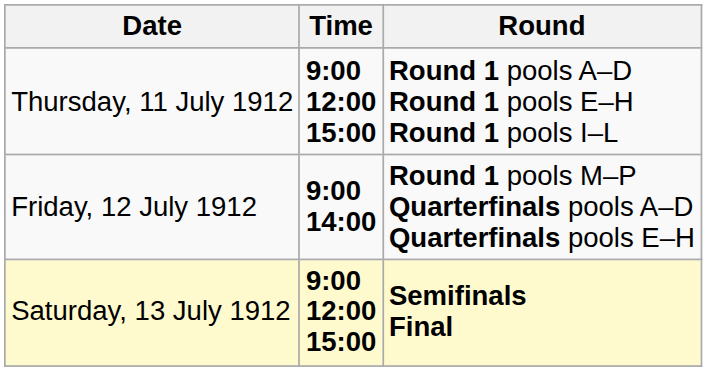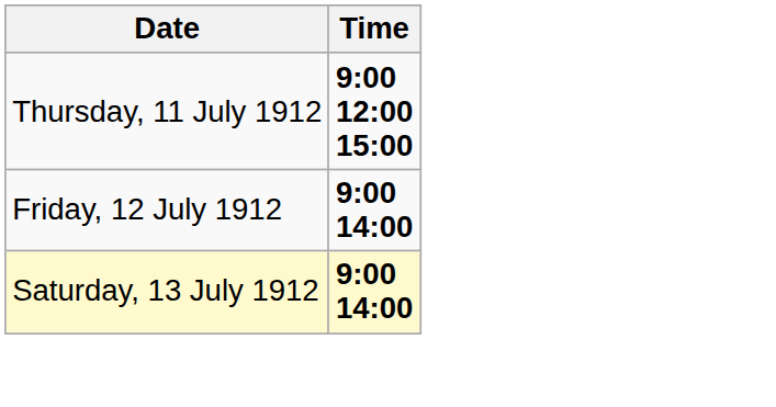- column: Round | Round 1 pools A–D Round 1 pools E–H Round 1 pools I–L | Round 1 pools M–P Quarterfinals pools A–D Quarterfinals pools E–H | Semifinals Final
Saturday, 13 July 1912 | Time: 9:00 12:00 15:00 -> 9:00 14:00
